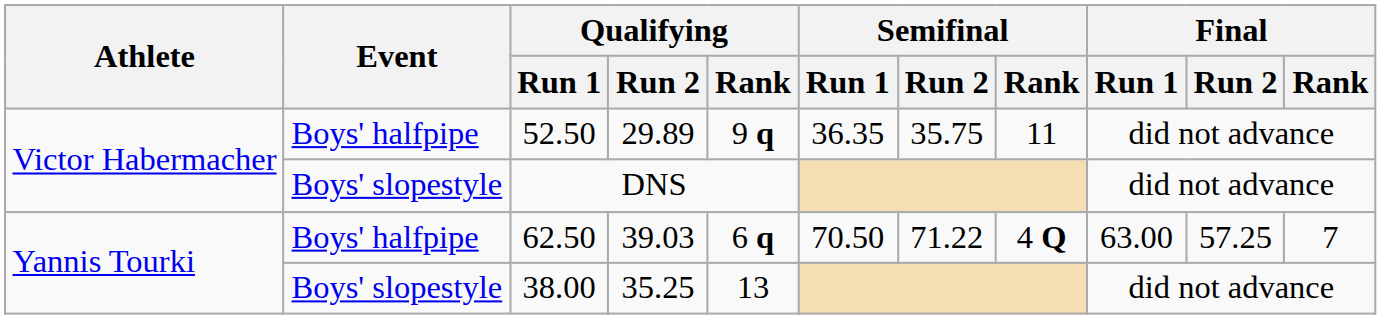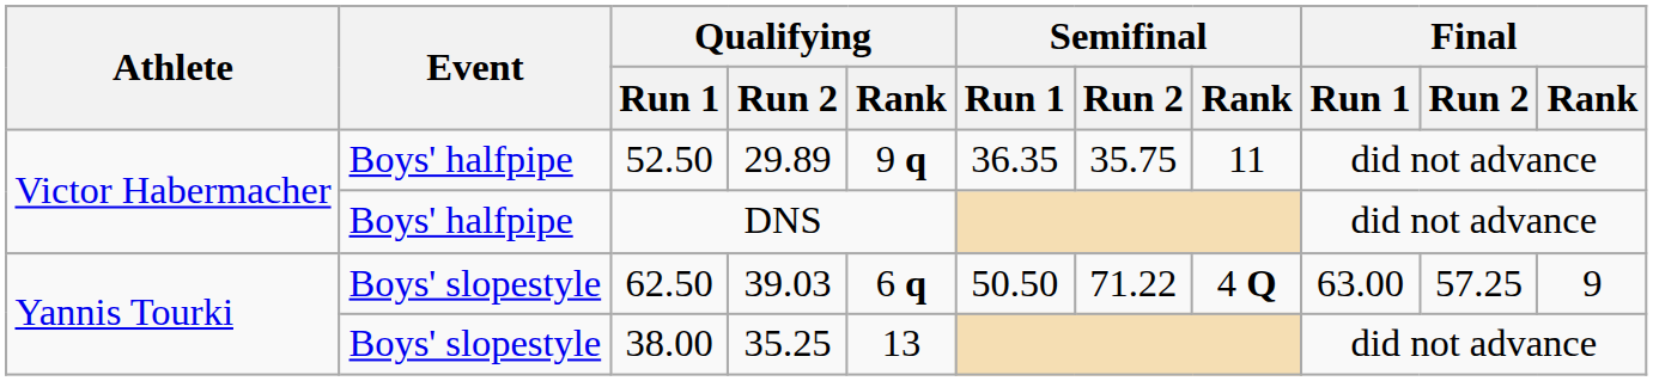DNS | Event: Boys' slopestyle -> Boys' halfpipe
62.50 | Event: Boys' halfpipe -> Boys' slopestyle
62.50 | Semifinal / Run 1: 70.50 -> 50.50
62.50 | Final / Rank: 7 -> 9
